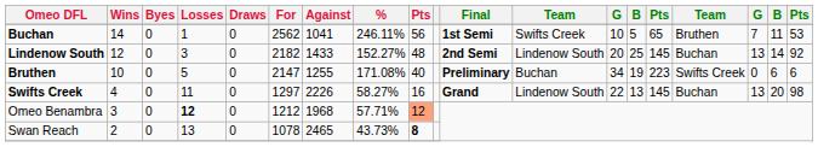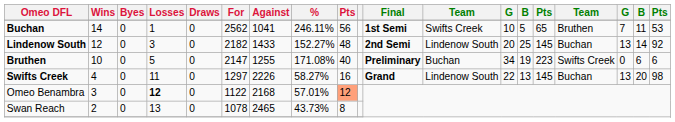Omeo Benambra | For: 1212 -> 1122
Omeo Benambra | Against: 1968 -> 2168
Omeo Benambra | %: 57.71% -> 57.01%
Swan Reach | column 9: bold -> normal
